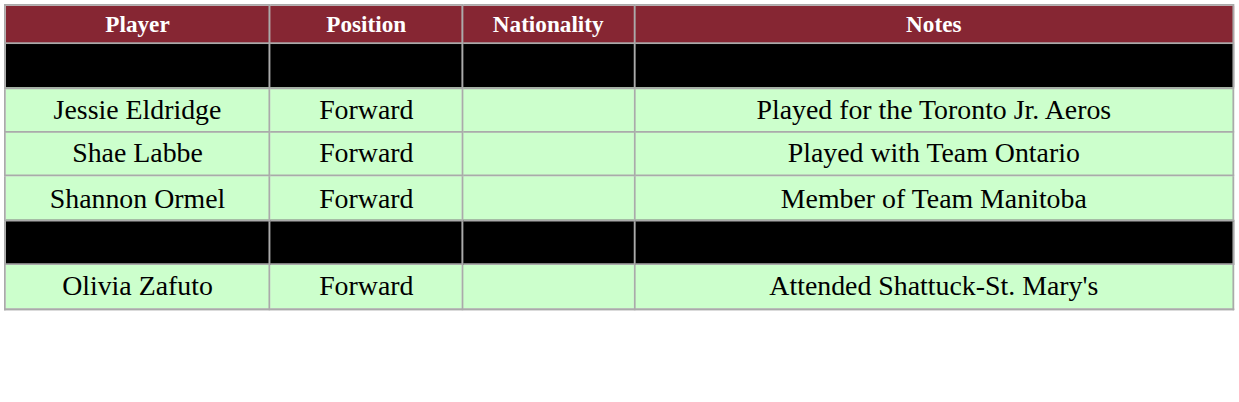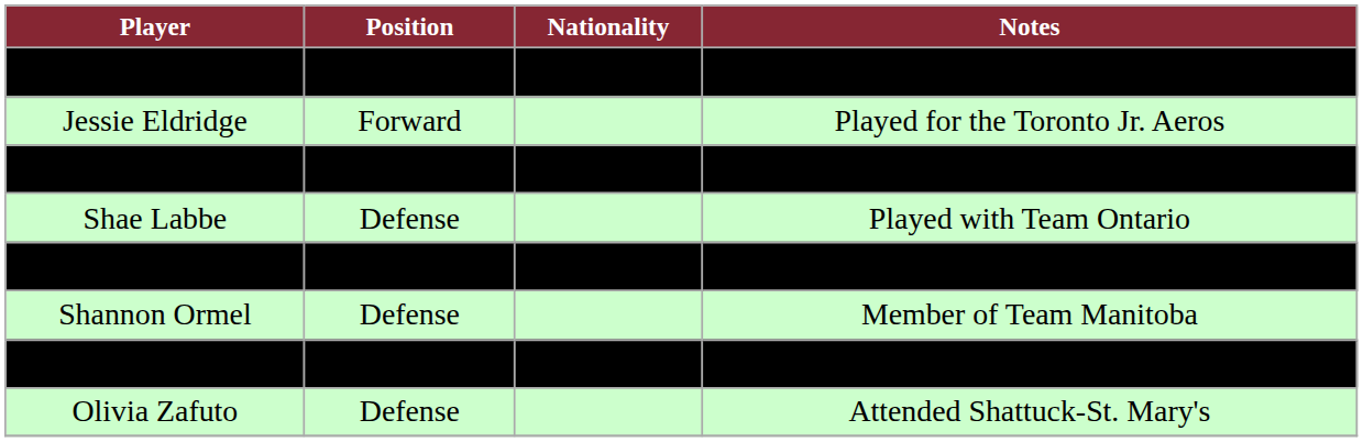+ row: Chelsea Jacques | Defense | Member of Madison Capitals
Shae Labbe | Position: Forward -> Defense
+ row: Bailey Larson | Forward | Former member of Team USA U18
Shannon Ormel | Position: Forward -> Defense
Julia Vandyk | Position: Forward -> Goaltender
Olivia Zafuto | Position: Forward -> Defense
